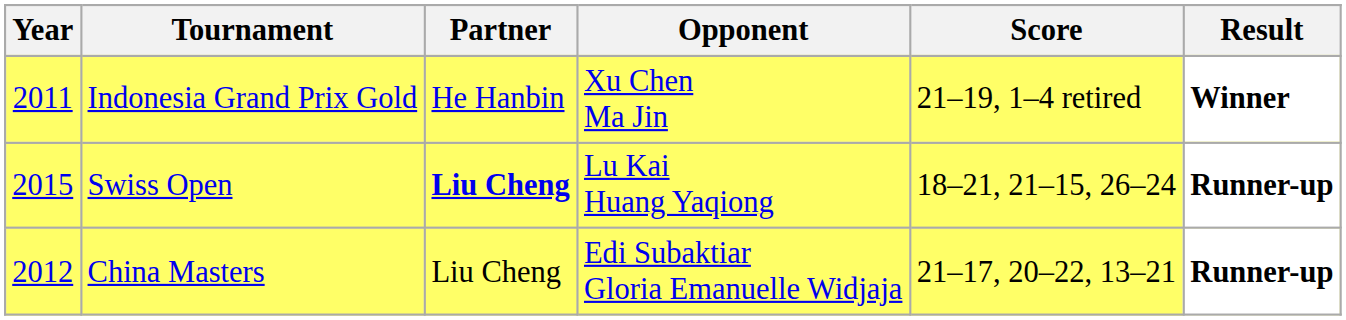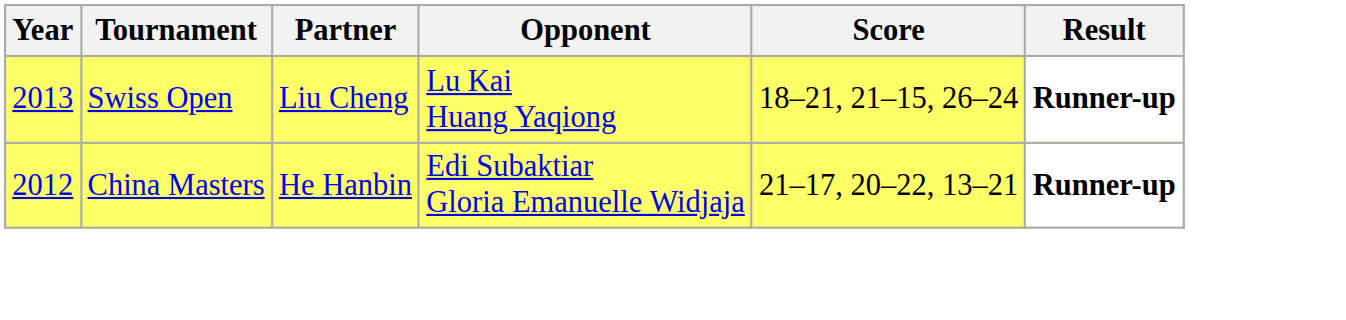- row: 2011 | Indonesia Grand Prix Gold | He Hanbin | Xu Chen Ma Jin | 21–19, 1–4 retired | Winner
Swiss Open | Year: 2015 -> 2013
Swiss Open | Partner: bold -> normal
China Masters | Partner: Liu Cheng -> He Hanbin
